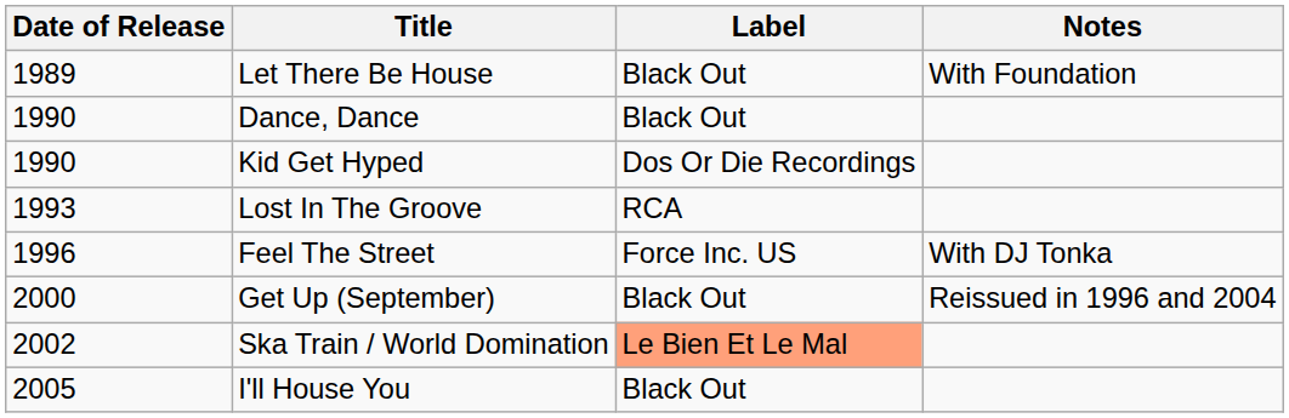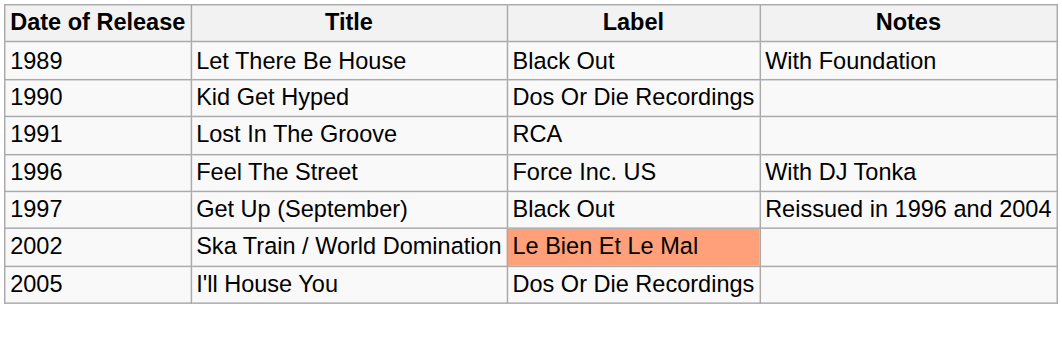- row: 1990 | Dance, Dance | Black Out
Lost In The Groove | Date of Release: 1993 -> 1991
Get Up (September) | Date of Release: 2000 -> 1997
I'll House You | Label: Black Out -> Dos Or Die Recordings
